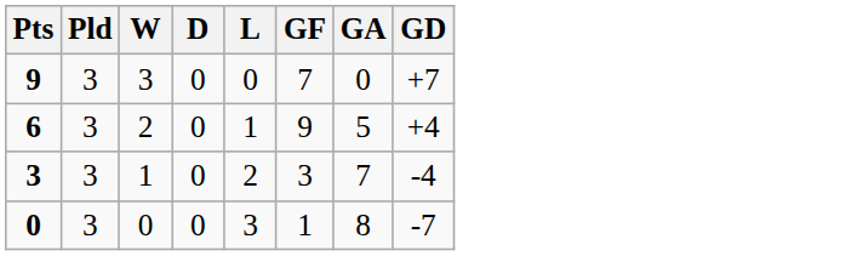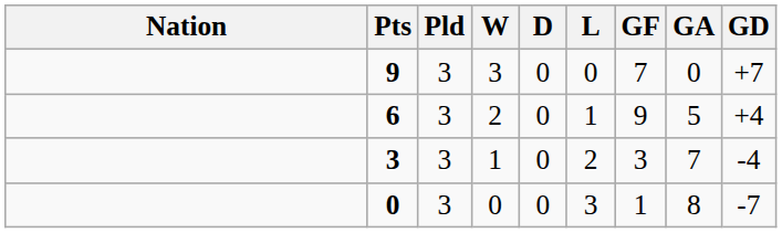+ column: Nation
